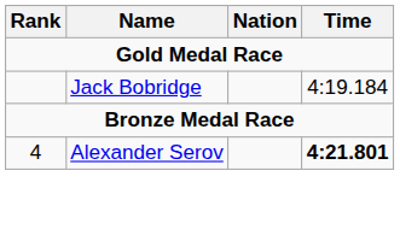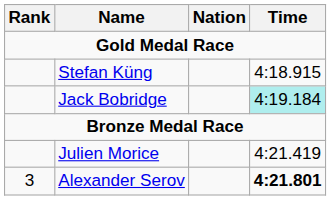+ row: Stefan Küng | 4:18.915
Jack Bobridge | Time: no background -> paleturquoise background
+ row: Julien Morice | 4:21.419
Alexander Serov | Rank: 4 -> 3
